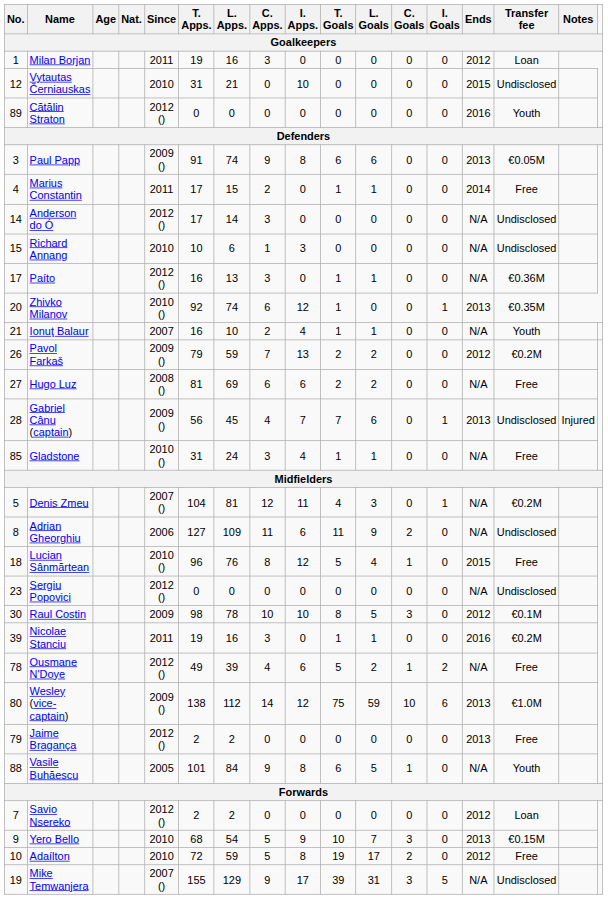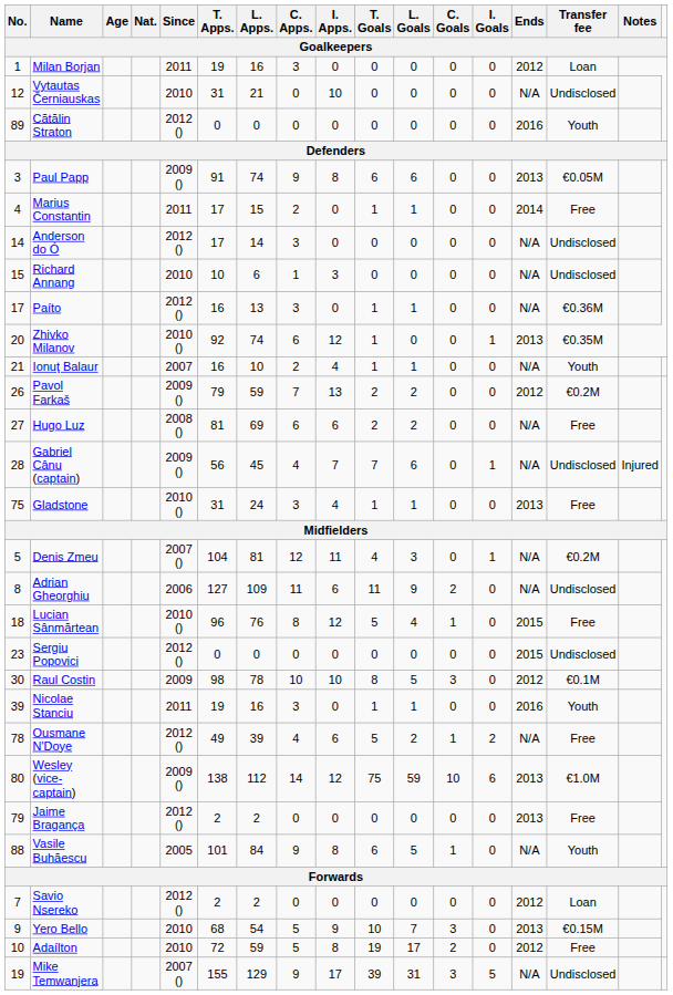Vytautas Černiauskas | Ends: 2015 -> N/A
Gabriel Cânu (captain) | Ends: 2013 -> N/A
Gladstone | No.: 85 -> 75
Gladstone | Ends: N/A -> 2013
Sergiu Popovici | Ends: N/A -> 2015
Nicolae Stanciu | Transfer fee: €0.2M -> Youth
